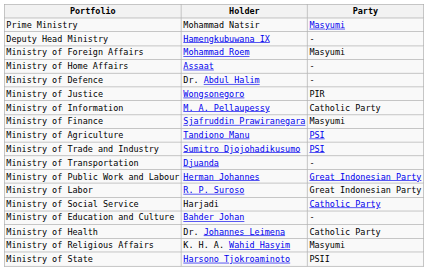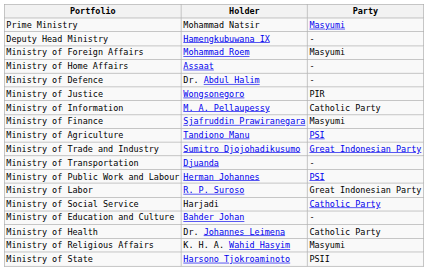Ministry of Trade and Industry | Party: PSI -> Great Indonesian Party
Ministry of Public Work and Labour | Party: Great Indonesian Party -> PSI
